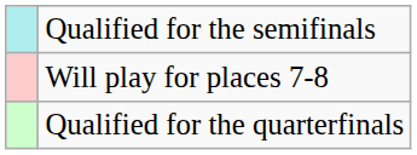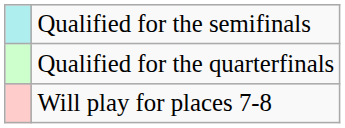rows swapped: Qualified for the quarterfinals <-> Will play for places 7-8
